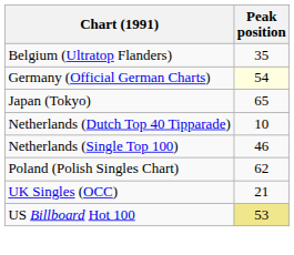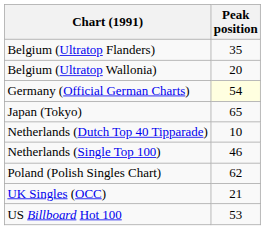+ row: Belgium (Ultratop Wallonia) | 20
US Billboard Hot 100 | Peak position: khaki background -> no background
